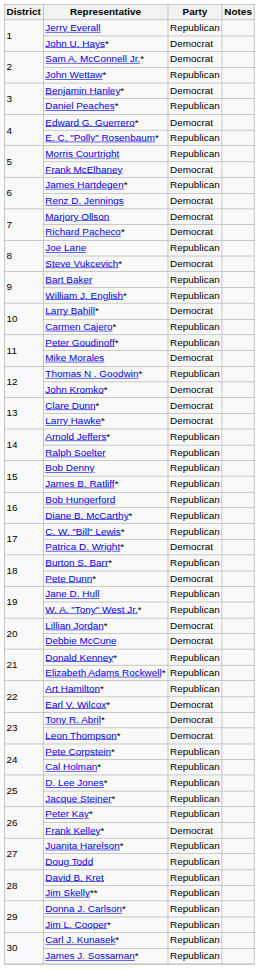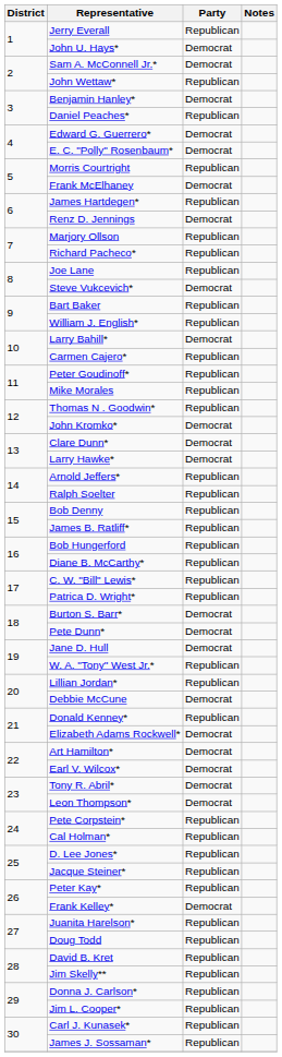E. C. "Polly" Rosenbaum* | Party: Republican -> Democrat
Marjory Ollson | Party: Democrat -> Republican
Richard Pacheco* | Party: Democrat -> Republican
Mike Morales | Party: Democrat -> Republican
Patrica D. Wright* | Party: Democrat -> Republican
Burton S. Barr* | Party: Republican -> Democrat
Jane D. Hull | Party: Republican -> Democrat
Lillian Jordan* | Party: Democrat -> Republican
Elizabeth Adams Rockwell* | Party: Republican -> Democrat
Art Hamilton* | Party: Republican -> Democrat
